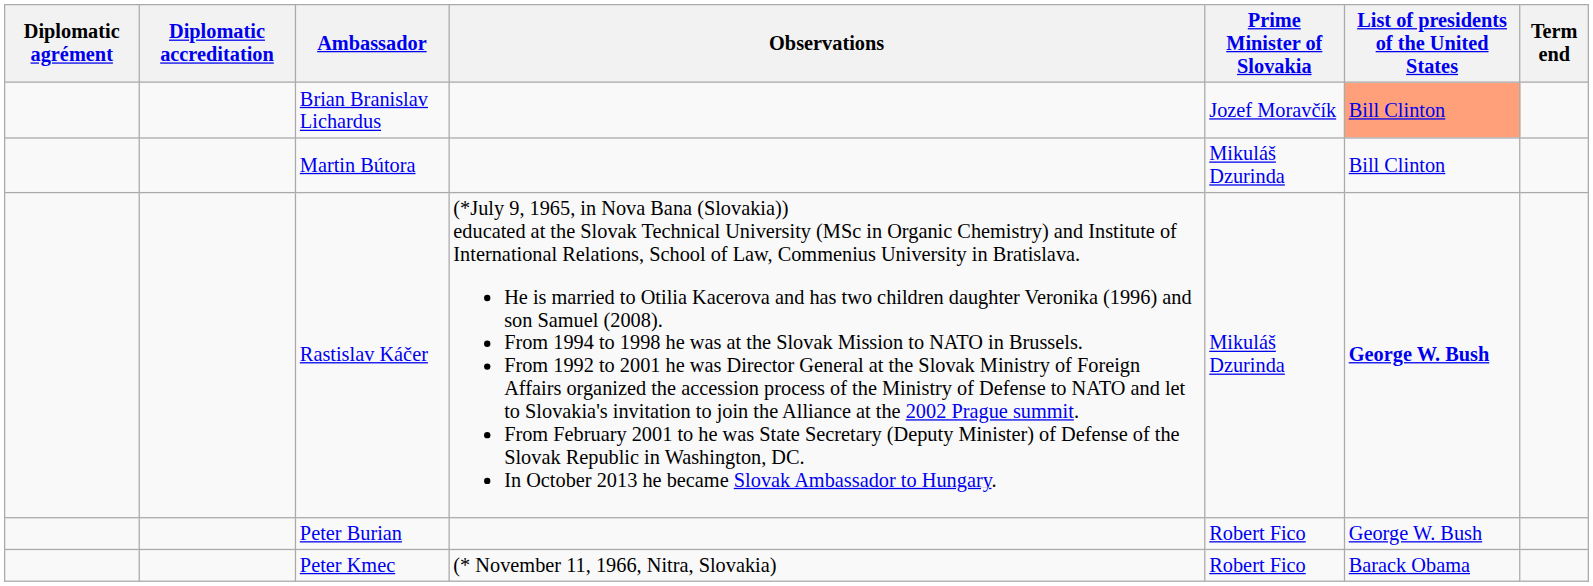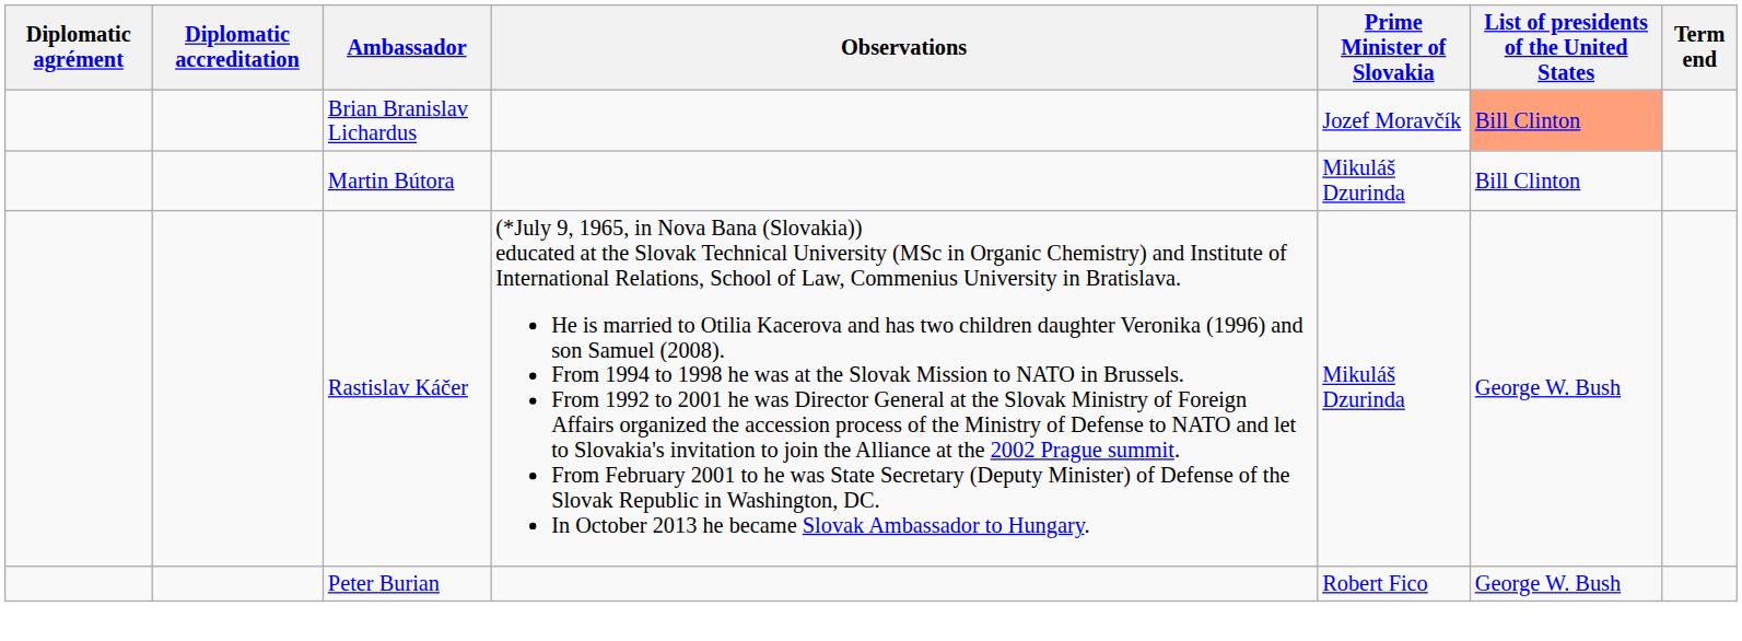Rastislav Káčer | List of presidents of the United States: bold -> normal
- row: Peter Kmec | (* November 11, 1966, Nitra, Slovakia) | Robert Fico | Barack Obama
